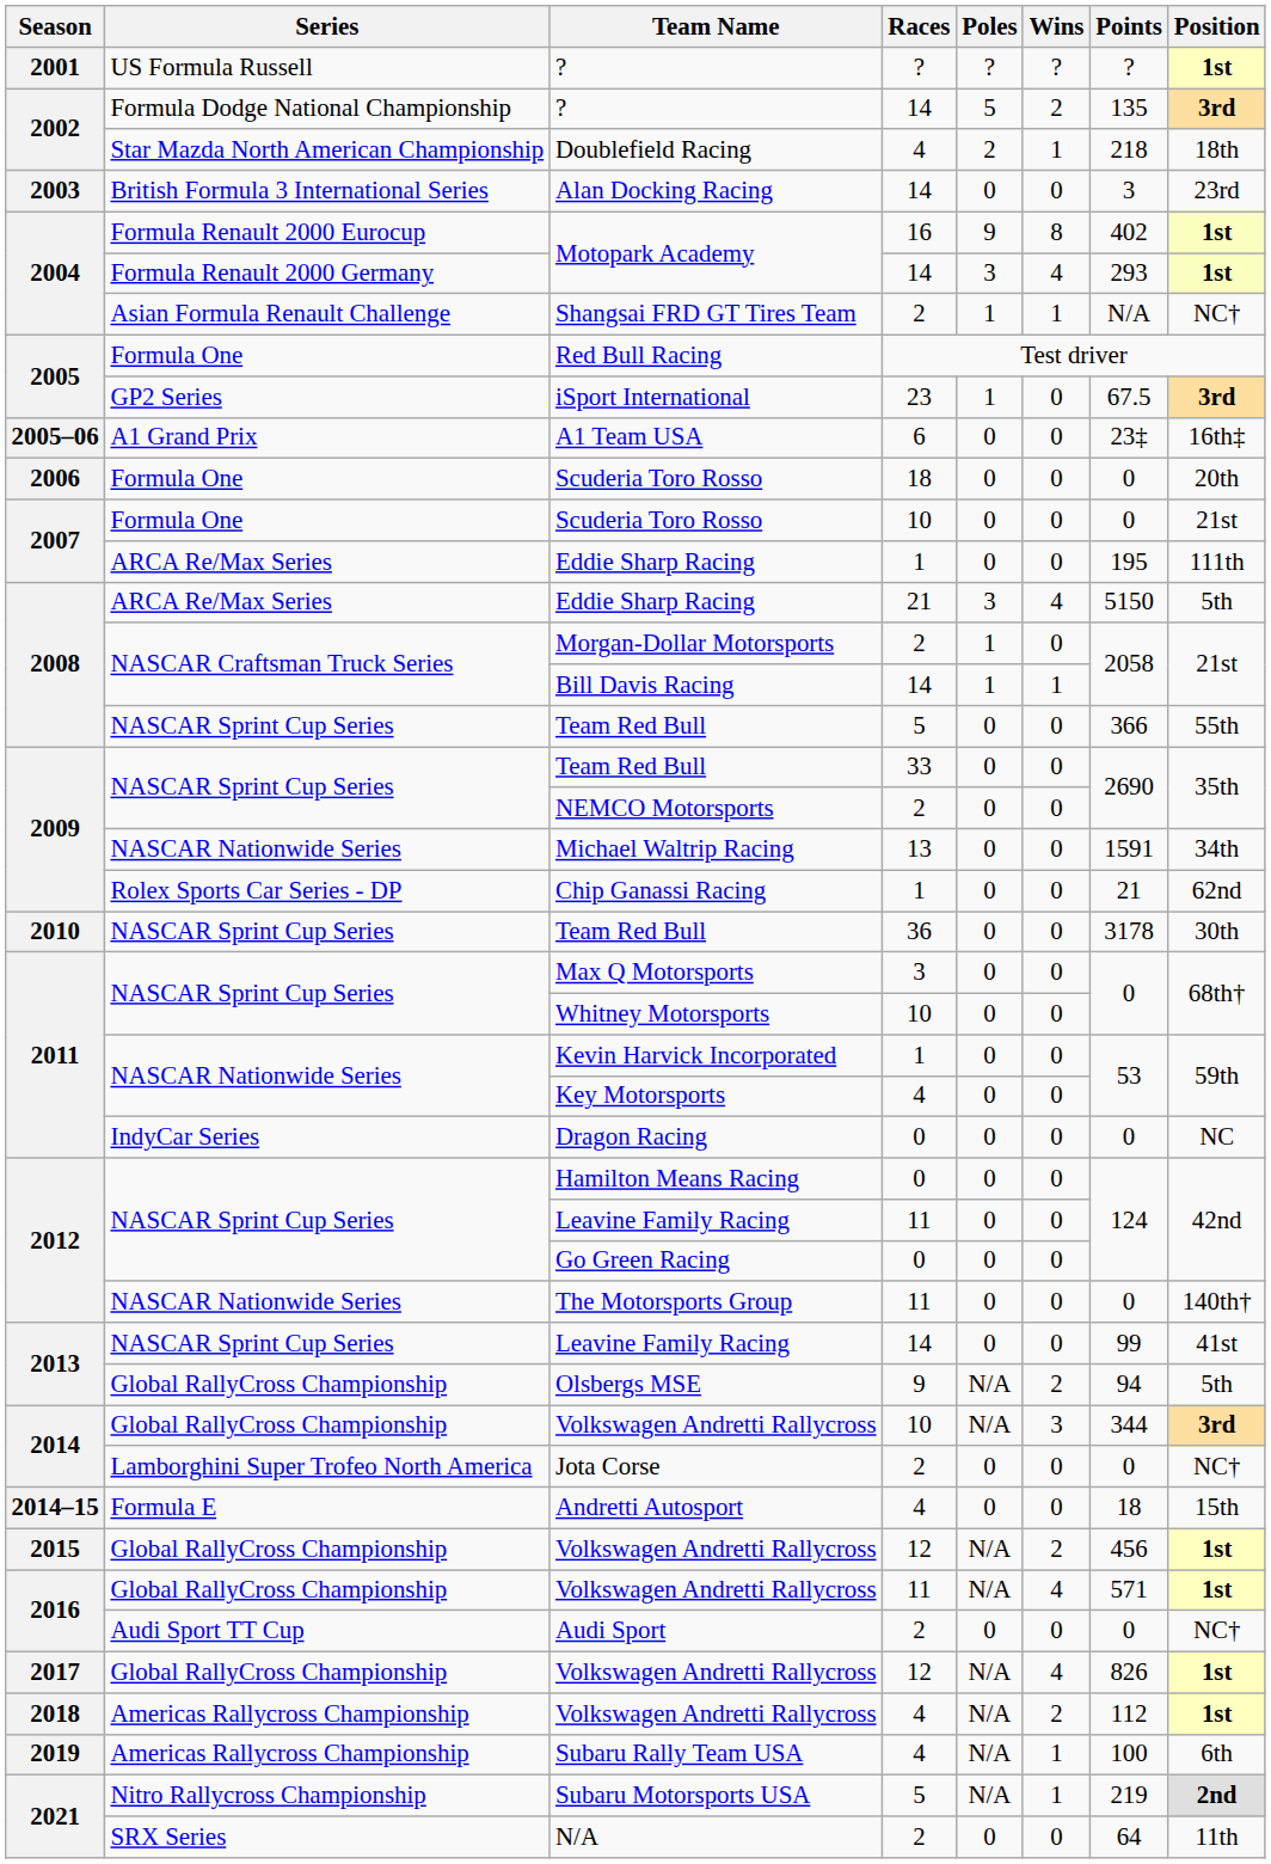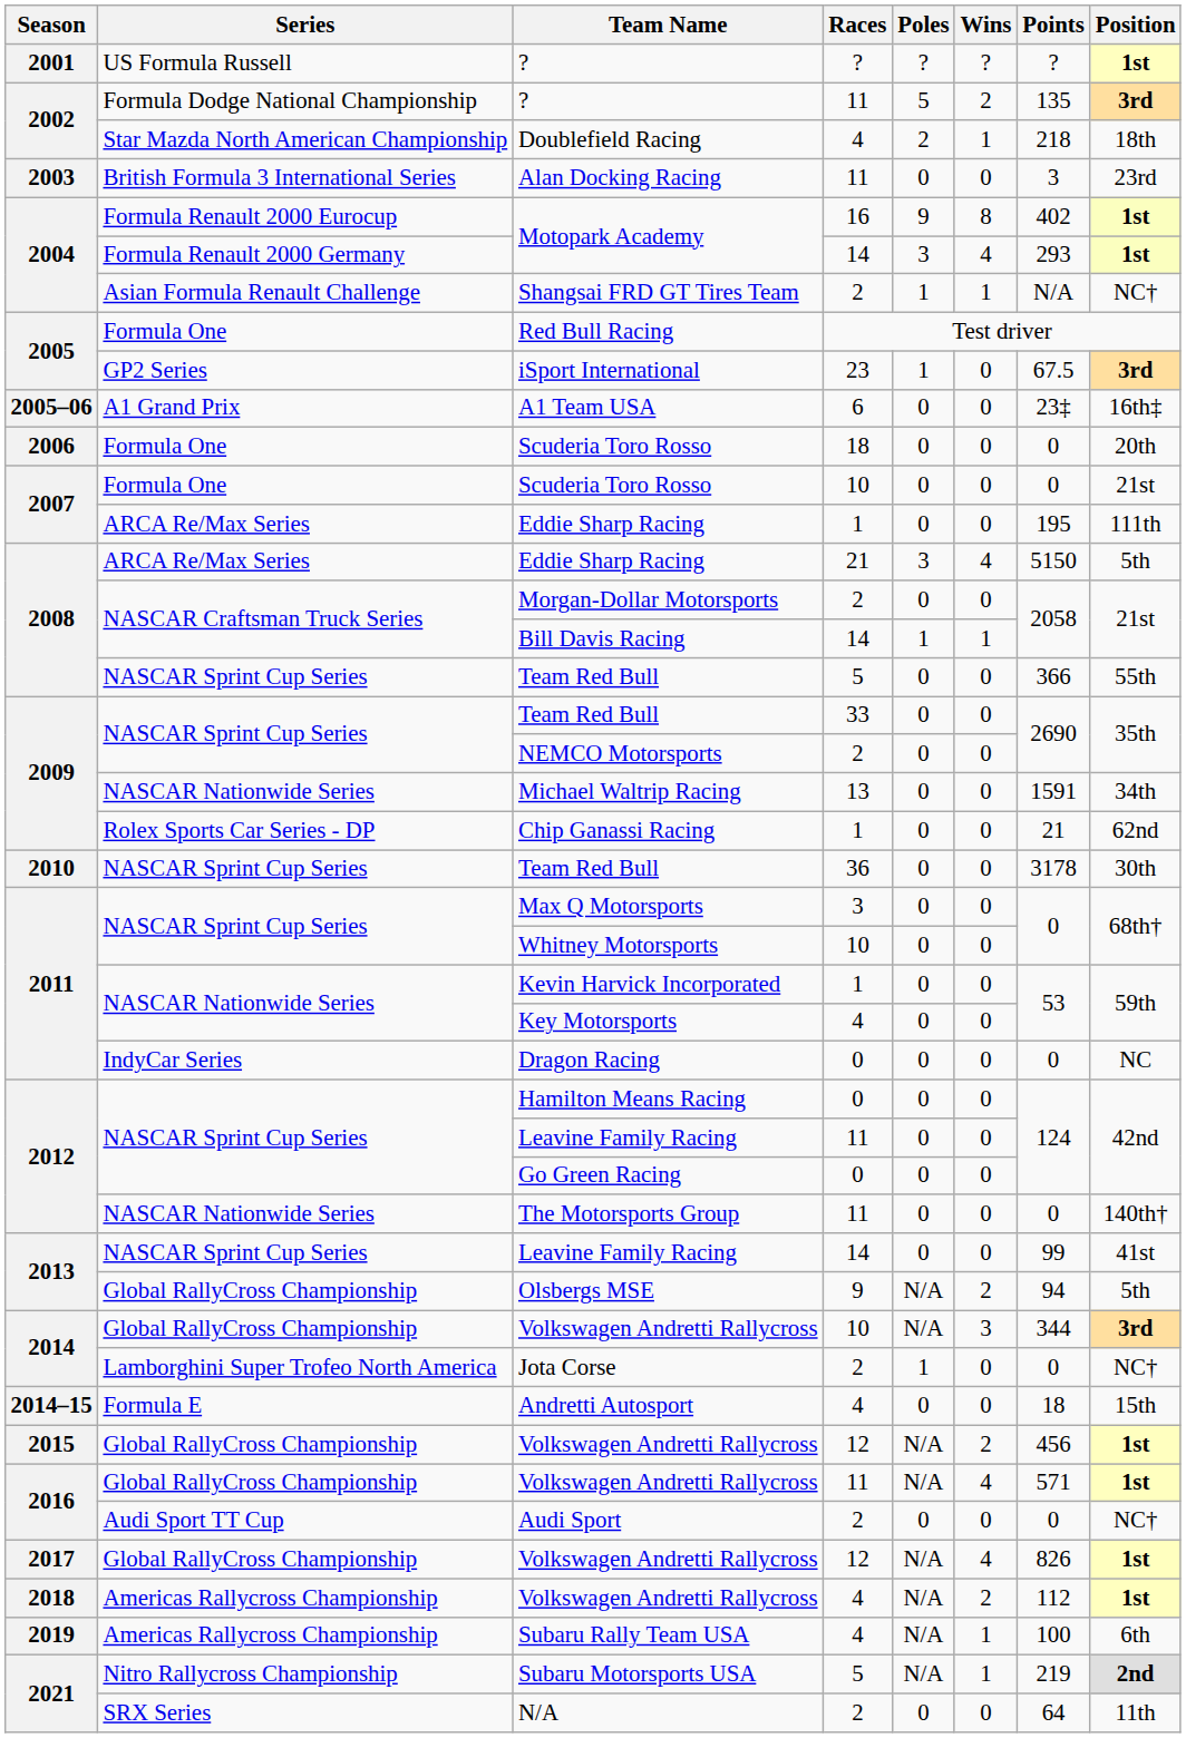2002 / ? | Races: 14 -> 11
Alan Docking Racing | Races: 14 -> 11
Morgan-Dollar Motorsports | Poles: 1 -> 0
Jota Corse | Poles: 0 -> 1
